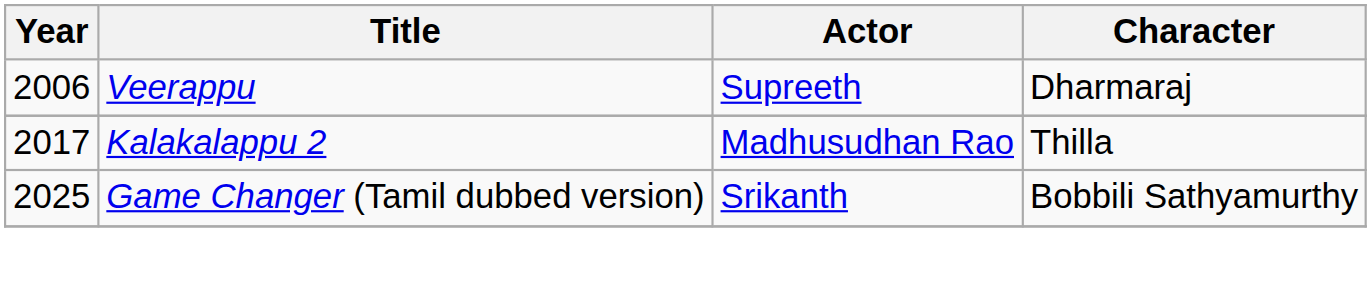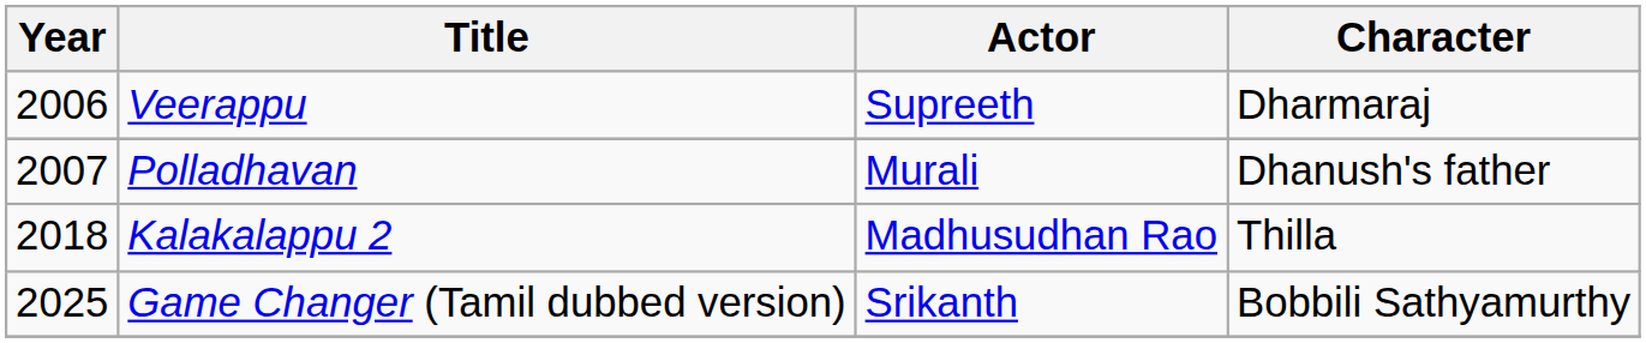+ row: 2007 | Polladhavan | Murali | Dhanush's father
Kalakalappu 2 | Year: 2017 -> 2018
